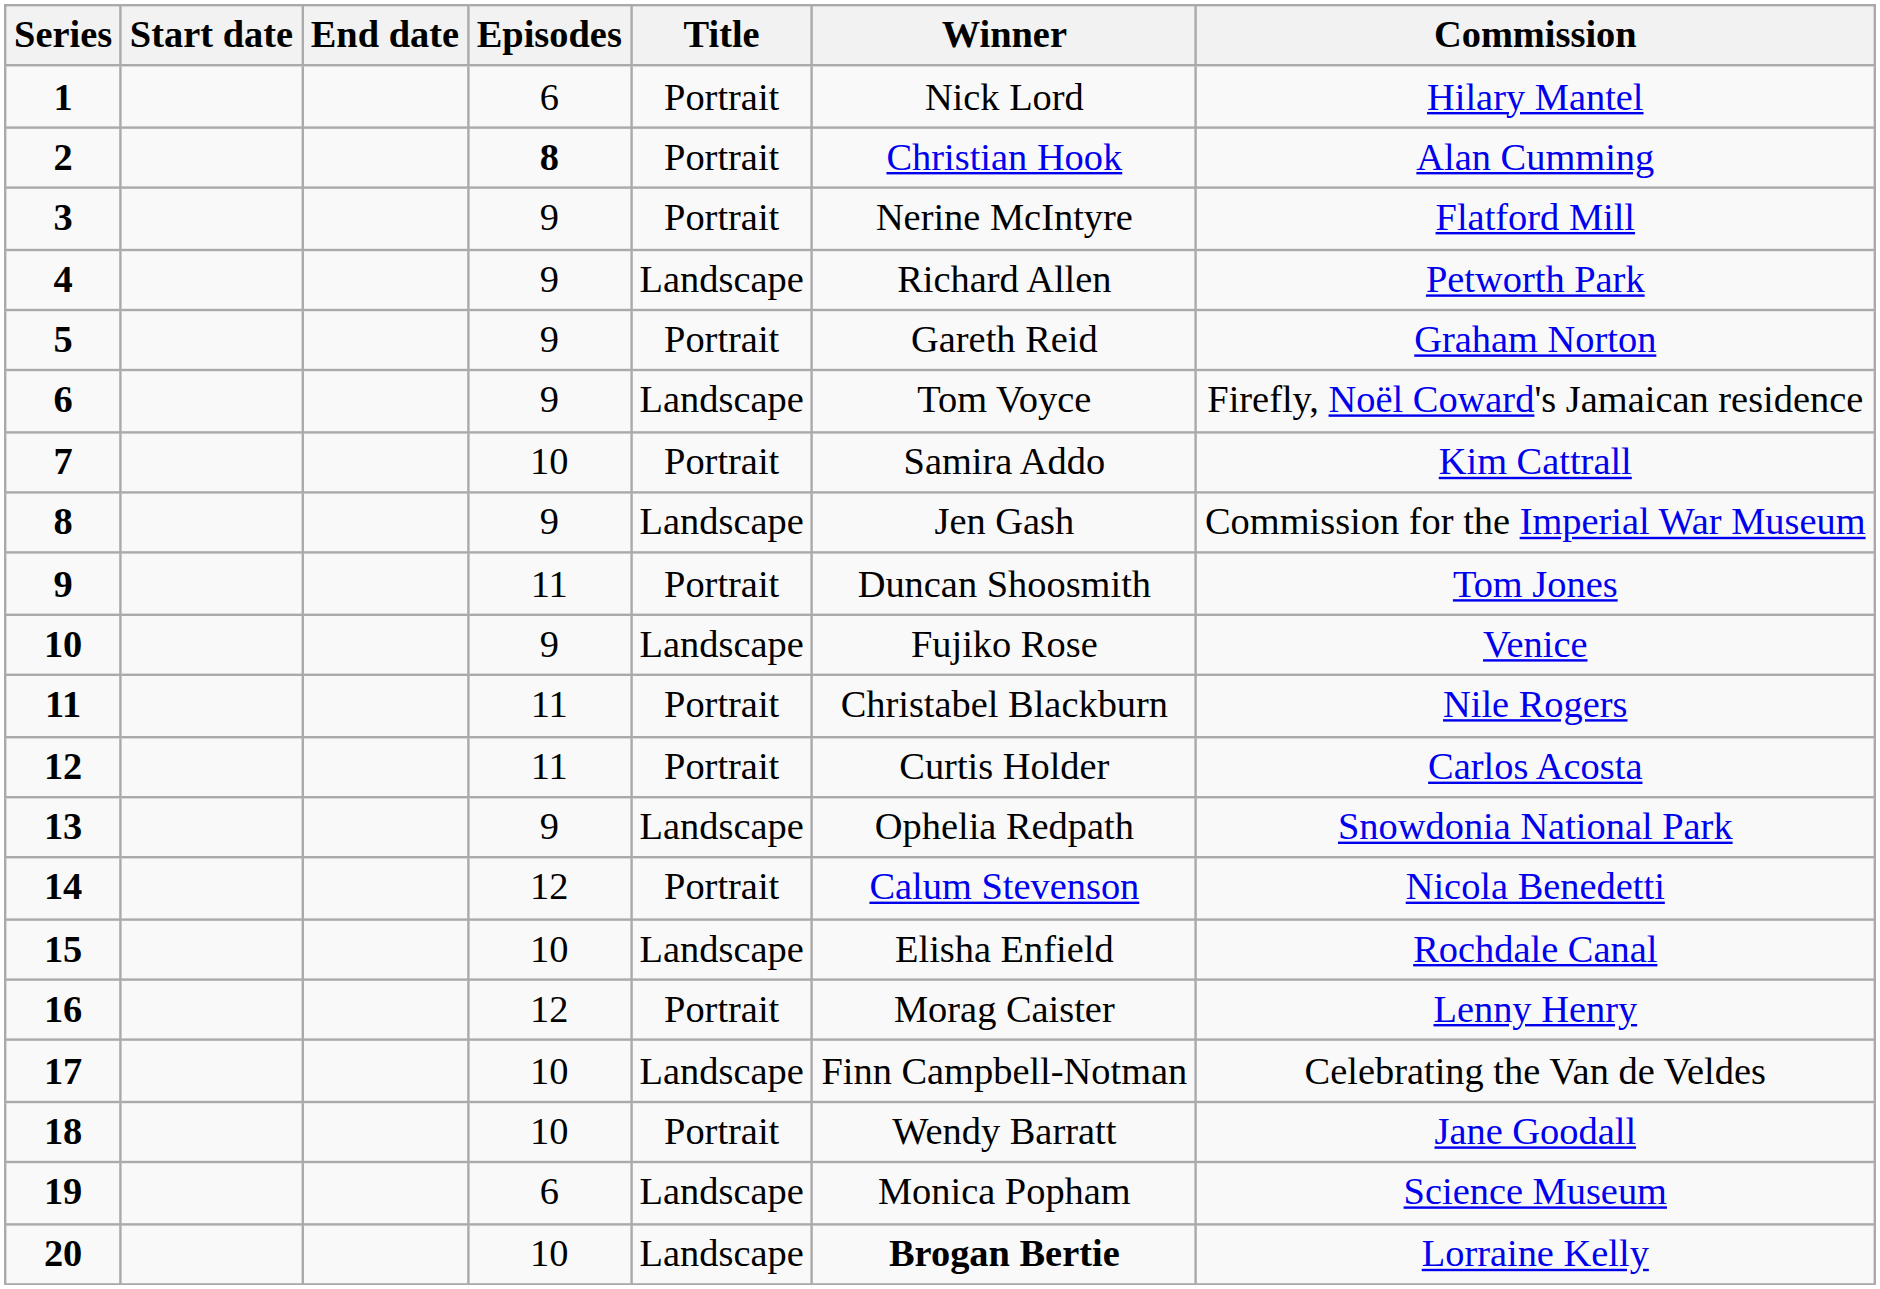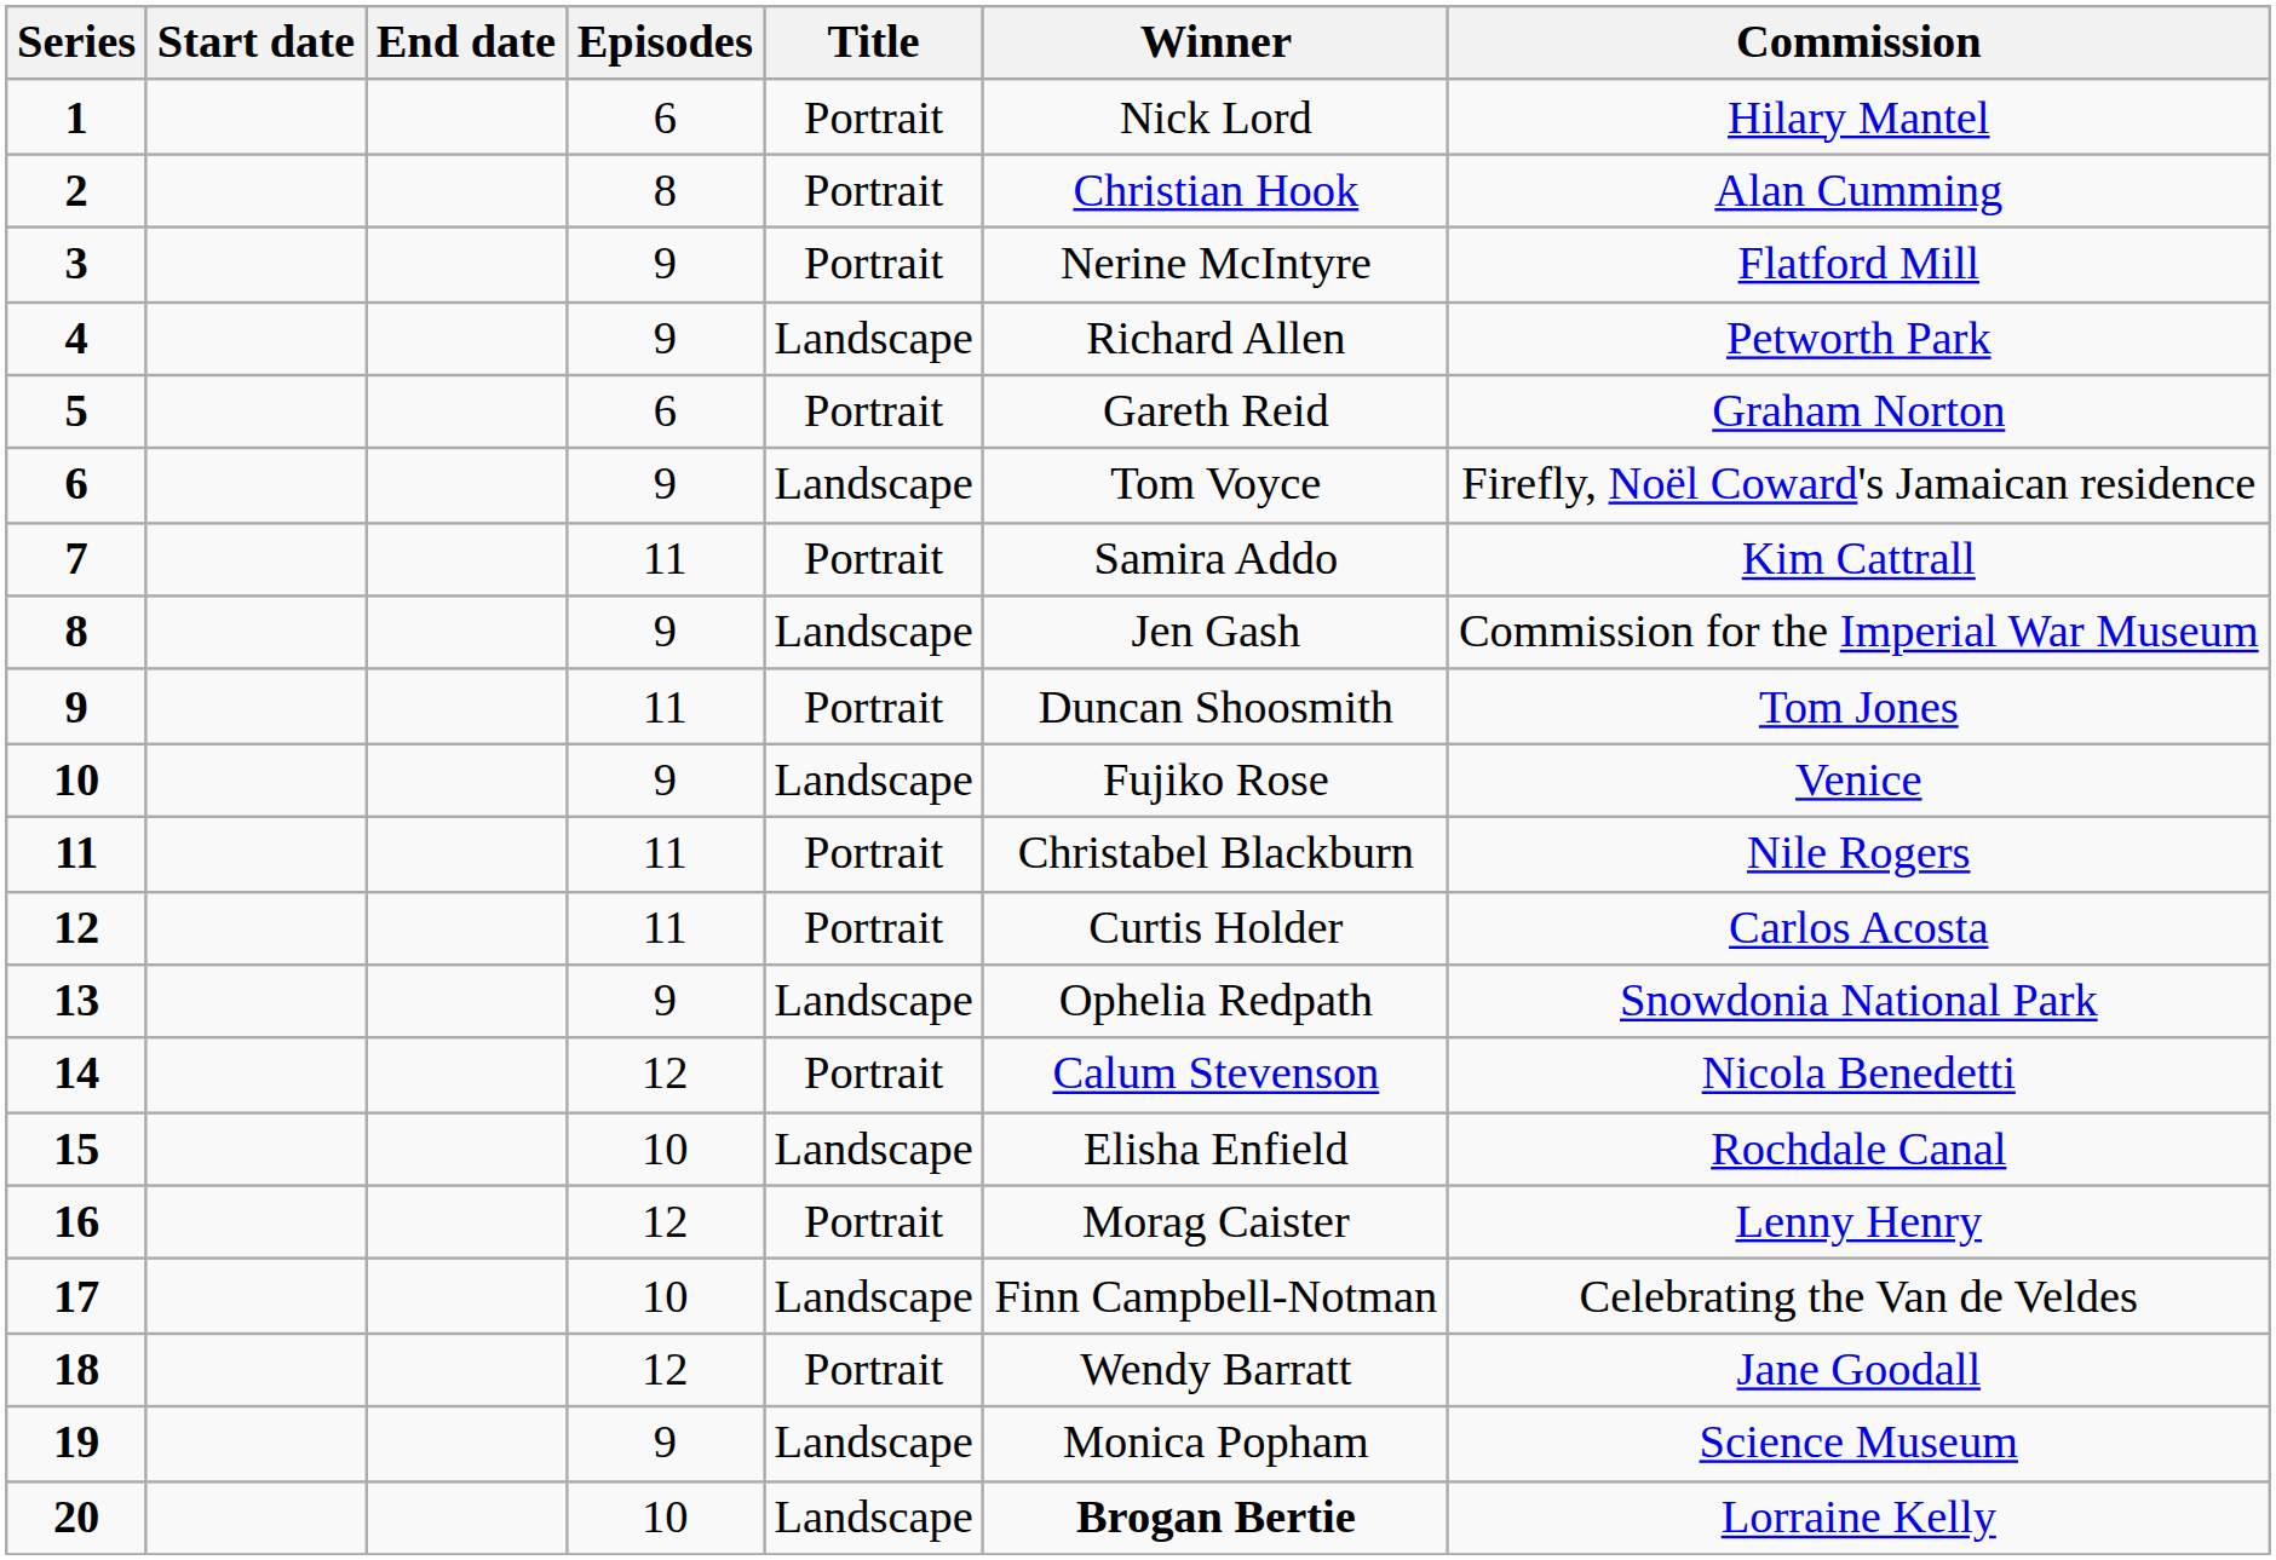2 | Episodes: bold -> normal
5 | Episodes: 9 -> 6
7 | Episodes: 10 -> 11
18 | Episodes: 10 -> 12
19 | Episodes: 6 -> 9
